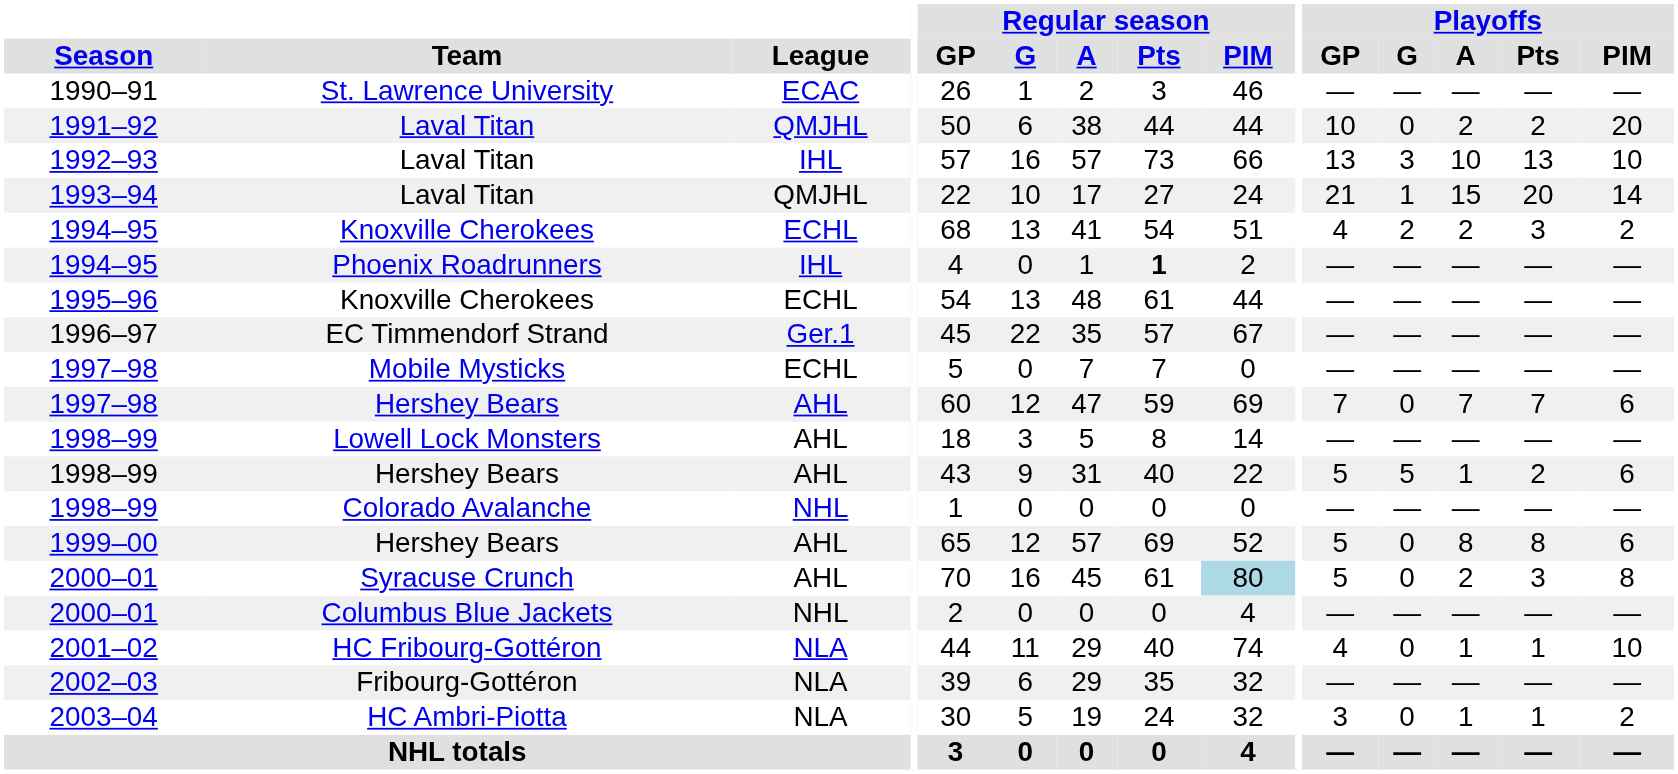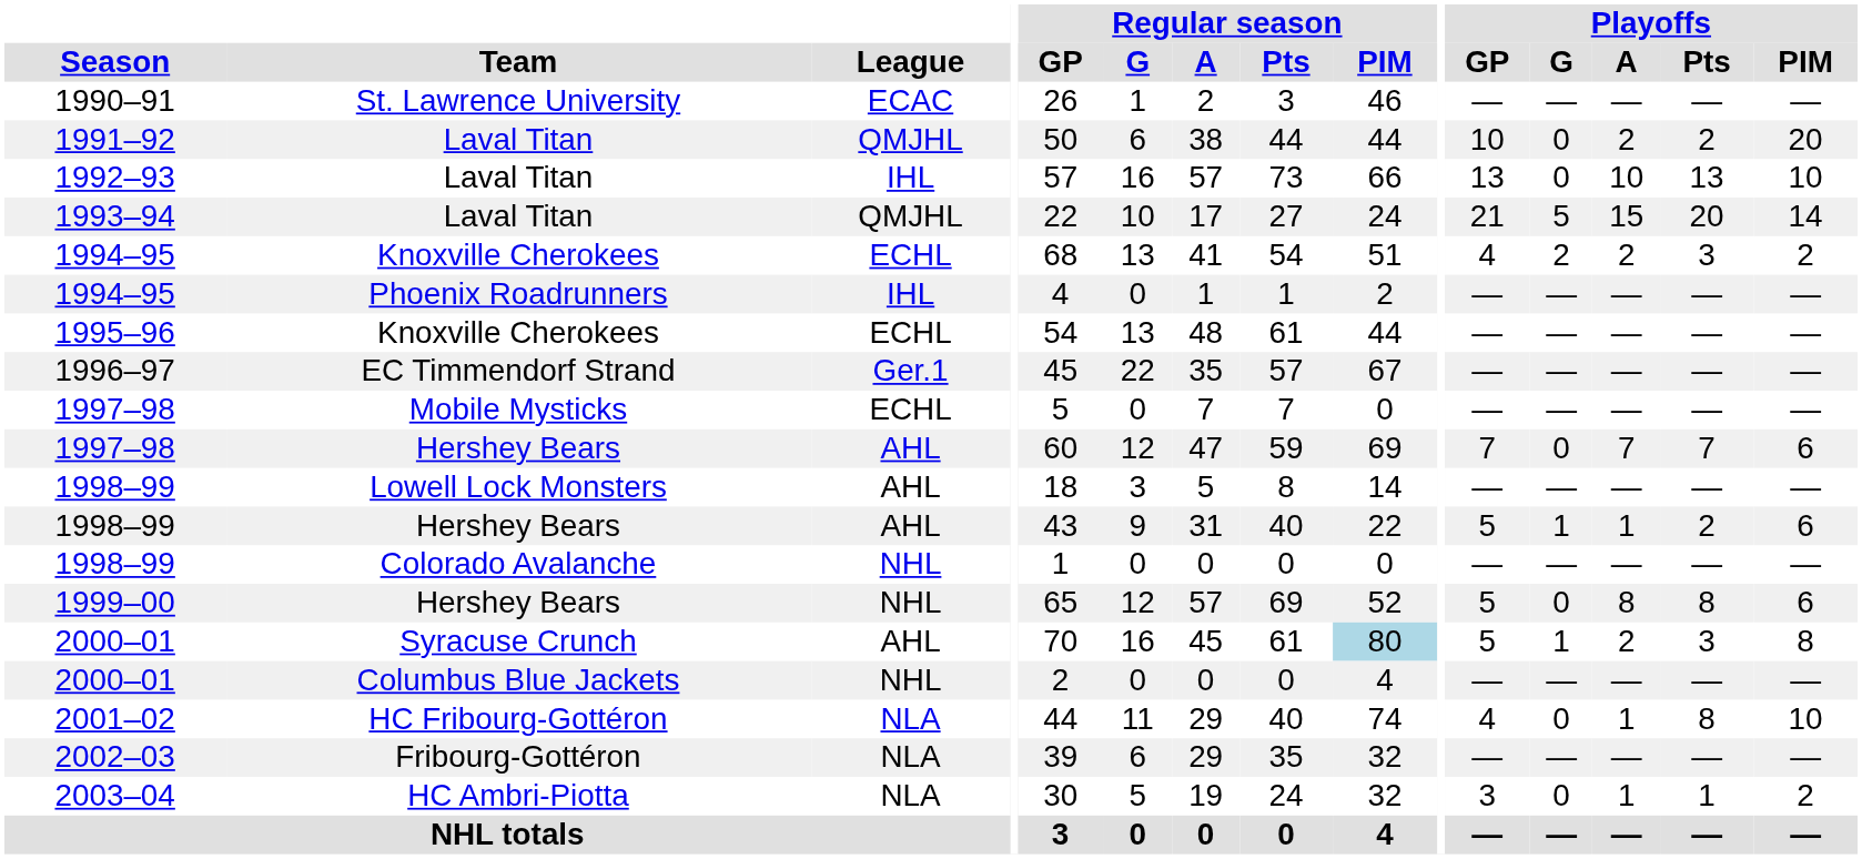1992–93 | Playoffs / G: 3 -> 0
1993–94 | Playoffs / G: 1 -> 5
1994–95 / Phoenix Roadrunners | Regular season / Pts: bold -> normal
1998–99 / Hershey Bears | Playoffs / G: 5 -> 1
1999–00 | League: AHL -> NHL
2000–01 / Syracuse Crunch | Playoffs / G: 0 -> 1
2001–02 | Playoffs / Pts: 1 -> 8
